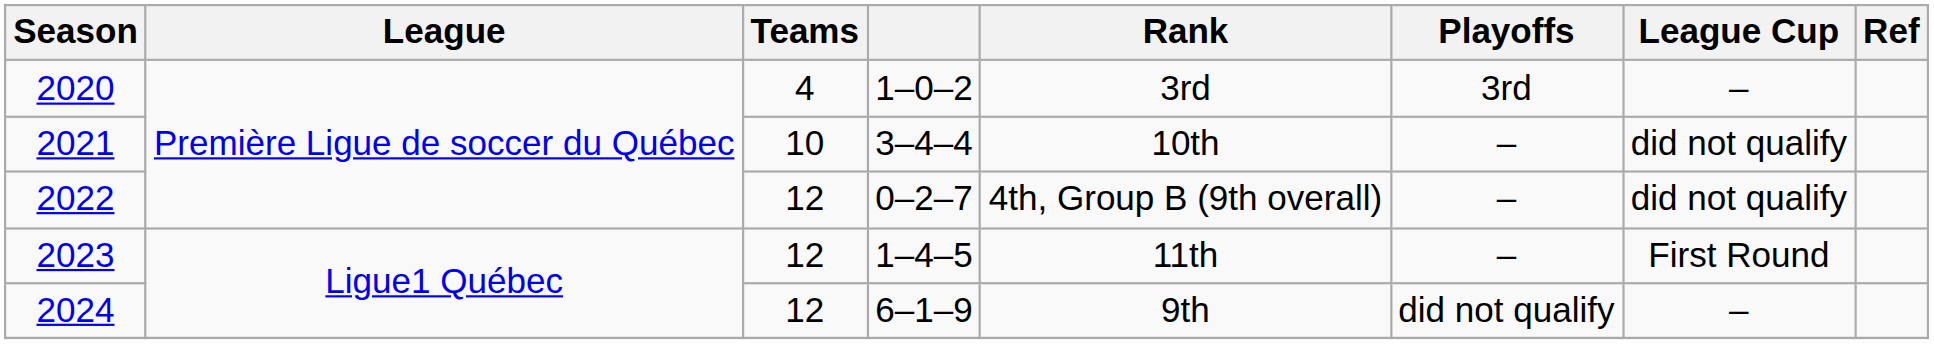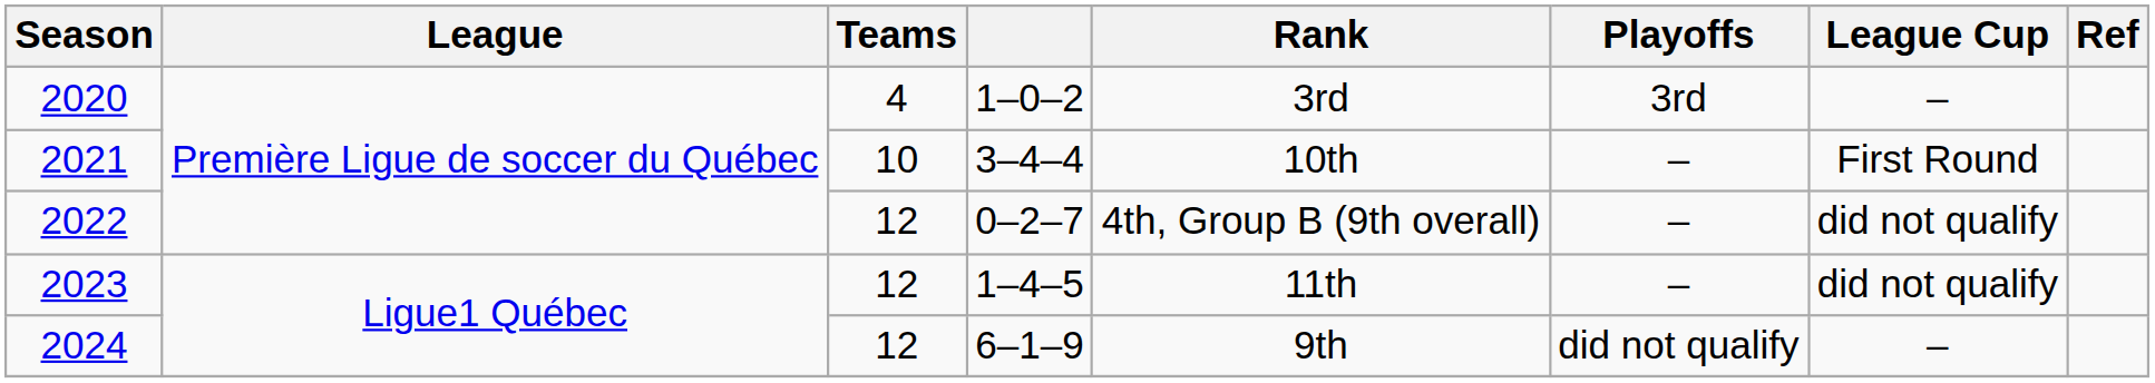2021 | League Cup: did not qualify -> First Round
2023 | League Cup: First Round -> did not qualify
